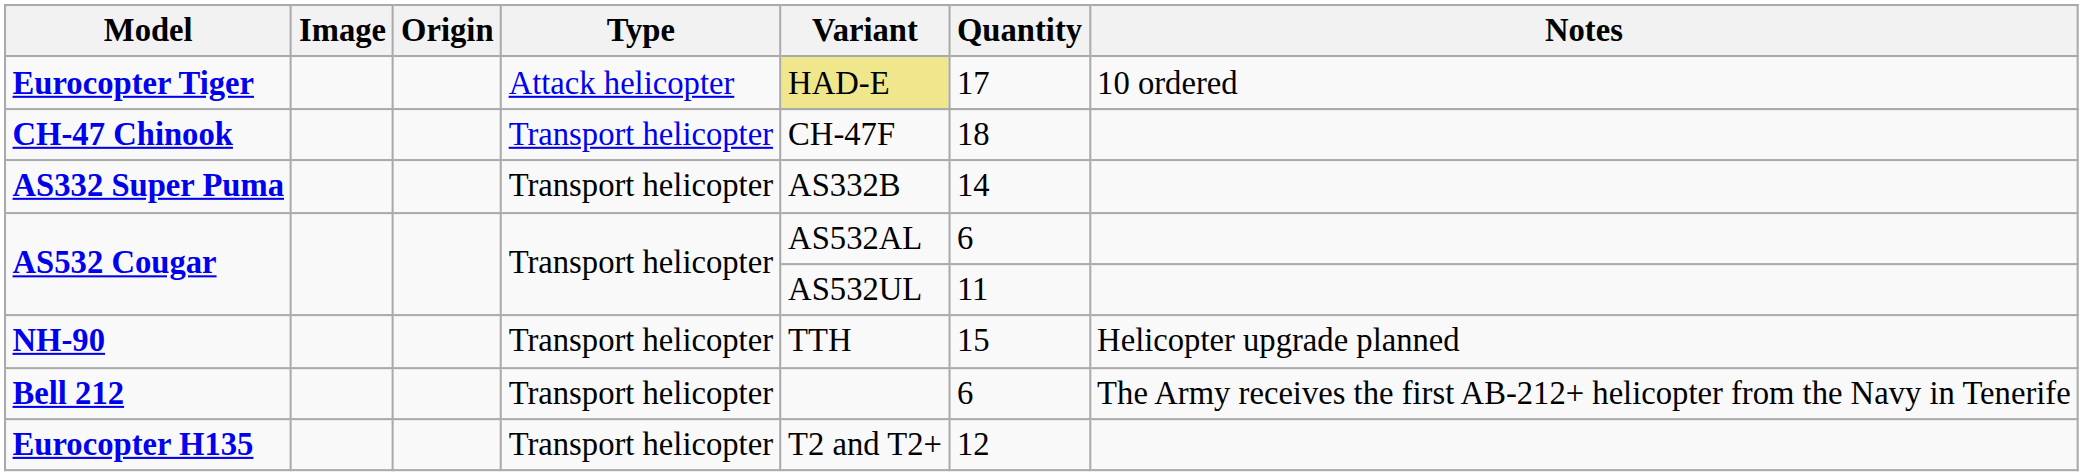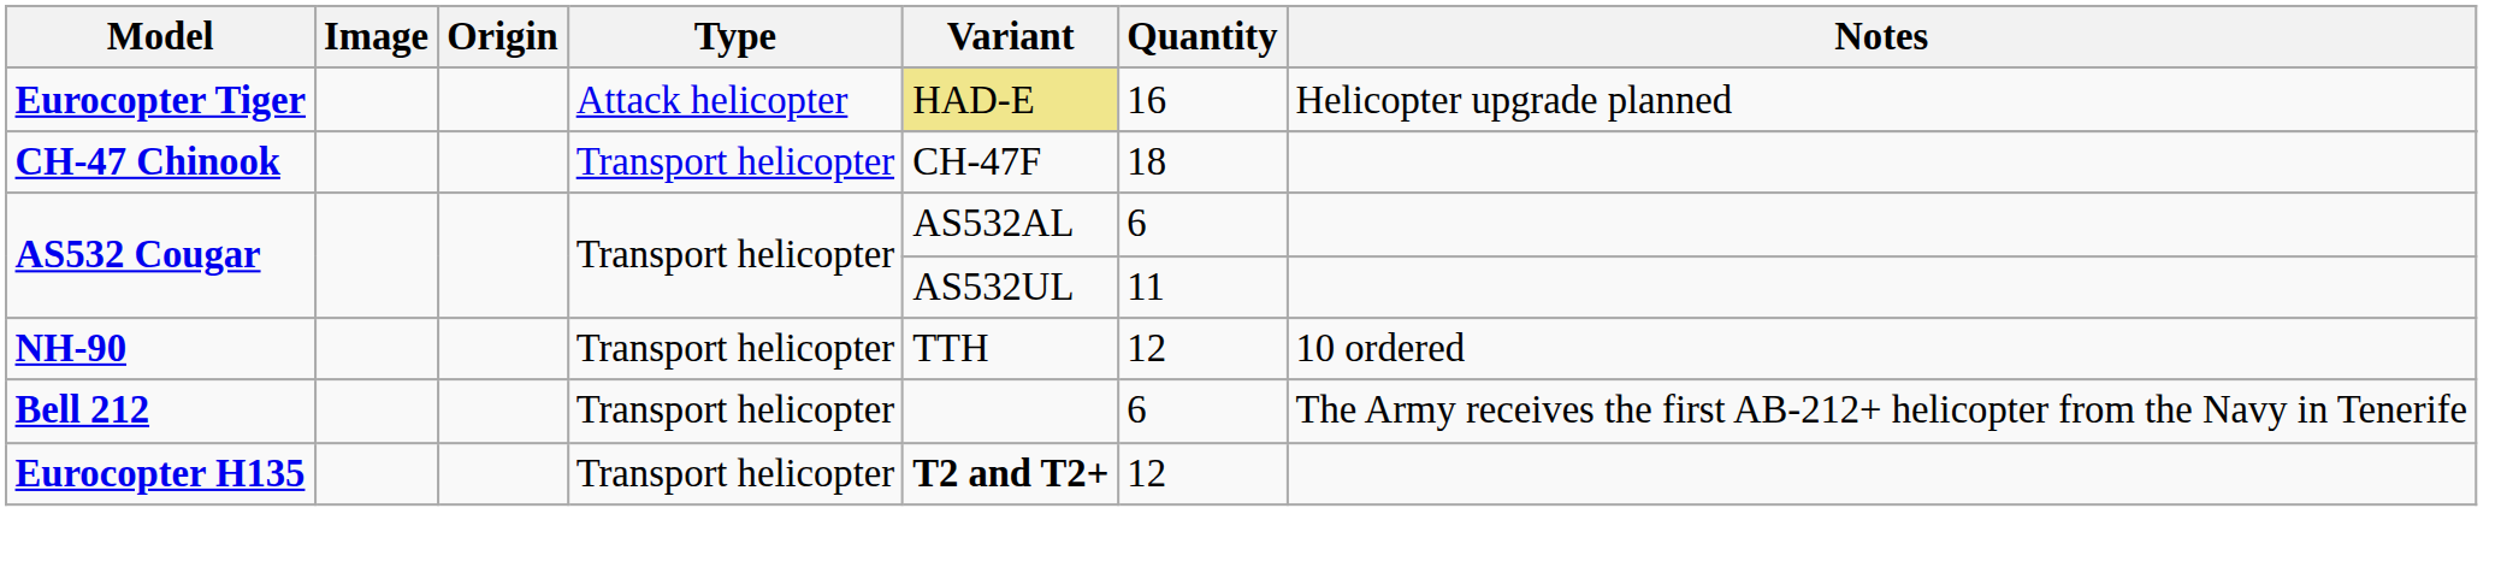Eurocopter Tiger | Quantity: 17 -> 16
Eurocopter Tiger | Notes: 10 ordered -> Helicopter upgrade planned
- row: AS332 Super Puma | Transport helicopter | AS332B | 14
NH-90 | Quantity: 15 -> 12
NH-90 | Notes: Helicopter upgrade planned -> 10 ordered
Eurocopter H135 | Variant: normal -> bold
